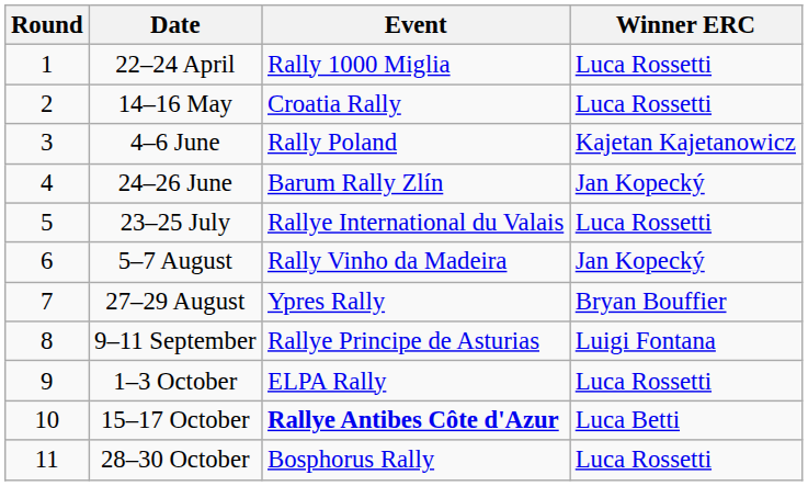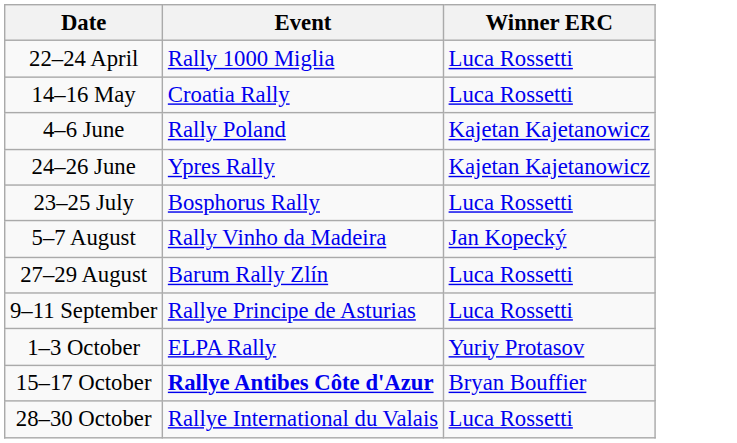- column: Round | 1 | 2 | 3 | 4 | 5 | 6 | 7 | 8 | 9 | 10 | 11
24–26 June | Event: Barum Rally Zlín -> Ypres Rally
24–26 June | Winner ERC: Jan Kopecký -> Kajetan Kajetanowicz
23–25 July | Event: Rallye International du Valais -> Bosphorus Rally
27–29 August | Event: Ypres Rally -> Barum Rally Zlín
27–29 August | Winner ERC: Bryan Bouffier -> Luca Rossetti
9–11 September | Winner ERC: Luigi Fontana -> Luca Rossetti
1–3 October | Winner ERC: Luca Rossetti -> Yuriy Protasov
15–17 October | Winner ERC: Luca Betti -> Bryan Bouffier
28–30 October | Event: Bosphorus Rally -> Rallye International du Valais
